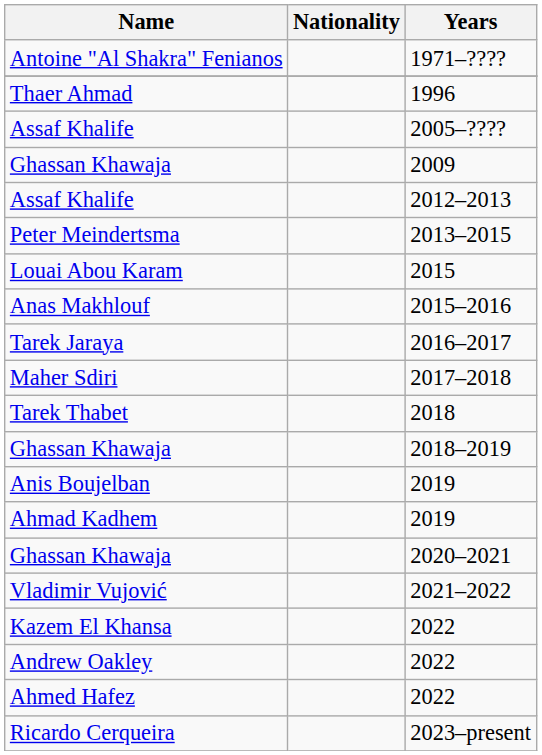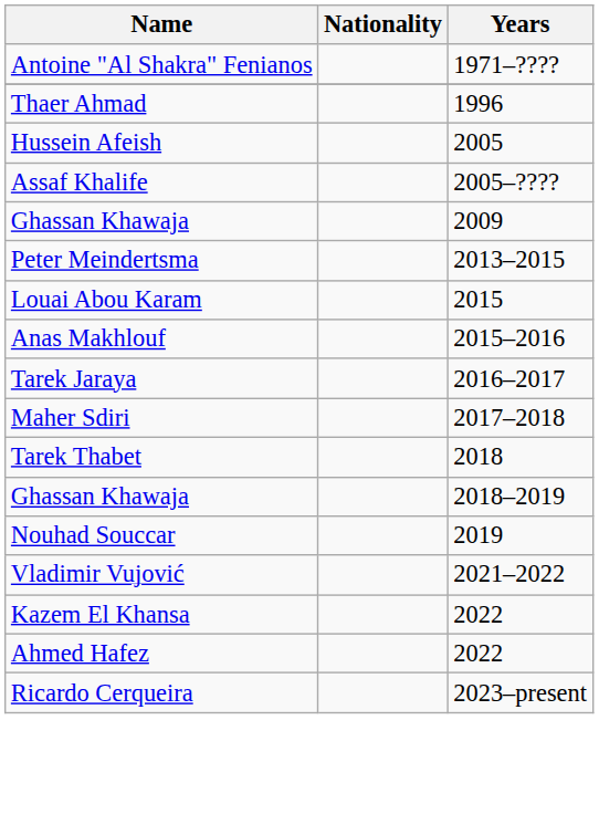+ row: Hussein Afeish | 2005
- row: Assaf Khalife | 2012–2013
- row: Anis Boujelban | 2019
+ row: Nouhad Souccar | 2019
- row: Ahmad Kadhem | 2019
- row: Ghassan Khawaja | 2020–2021
- row: Andrew Oakley | 2022
